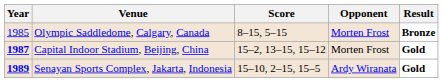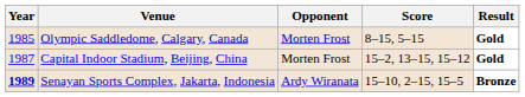columns swapped: Opponent <-> Score
Olympic Saddledome, Calgary, Canada | Result: Bronze -> Gold
Capital Indoor Stadium, Beijing, China | Year: bold -> normal
Senayan Sports Complex, Jakarta, Indonesia | Result: Gold -> Bronze
